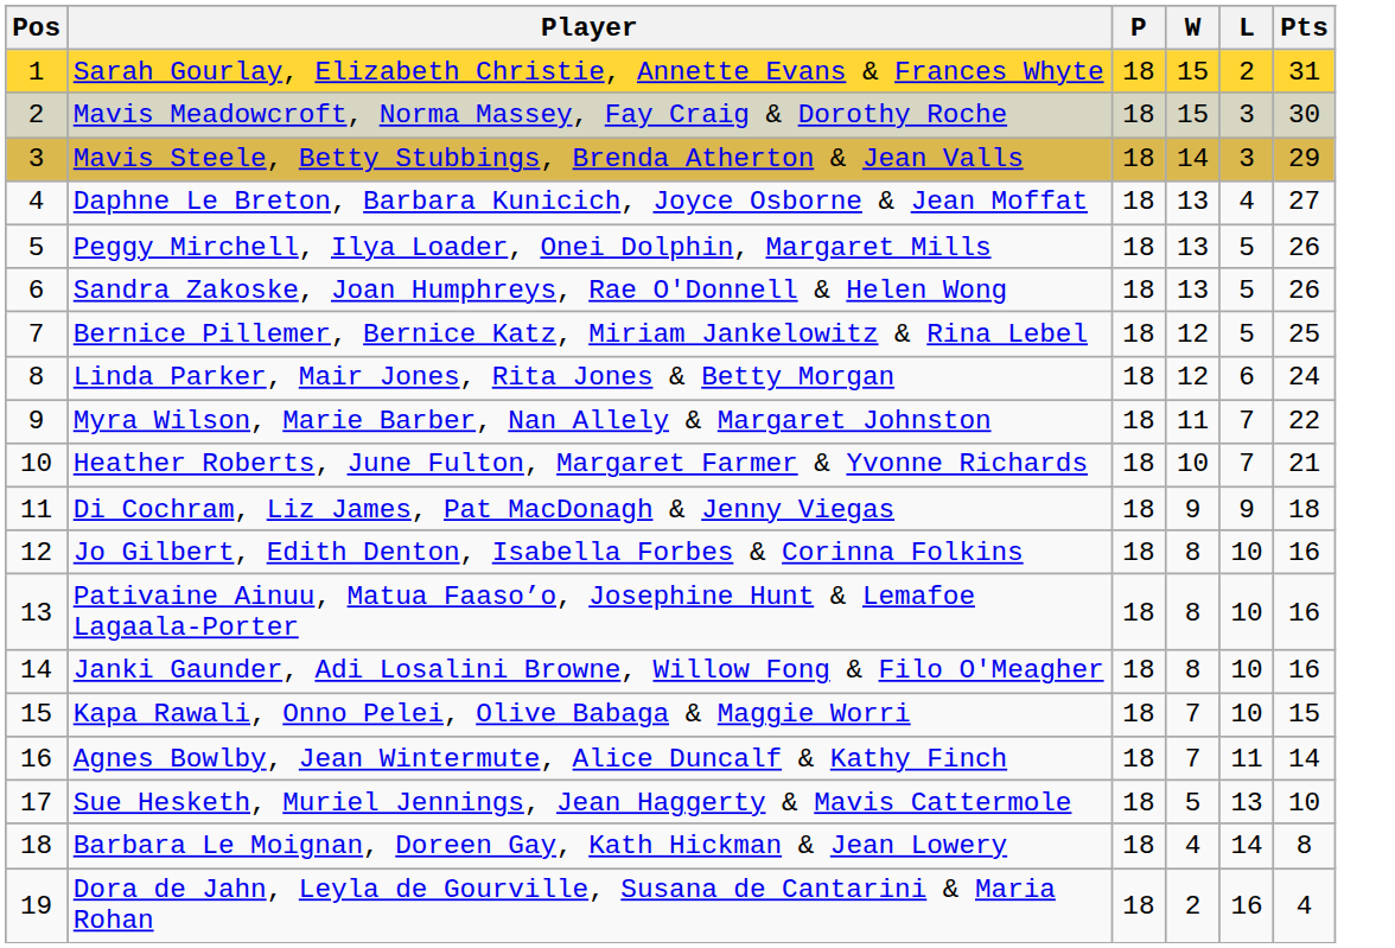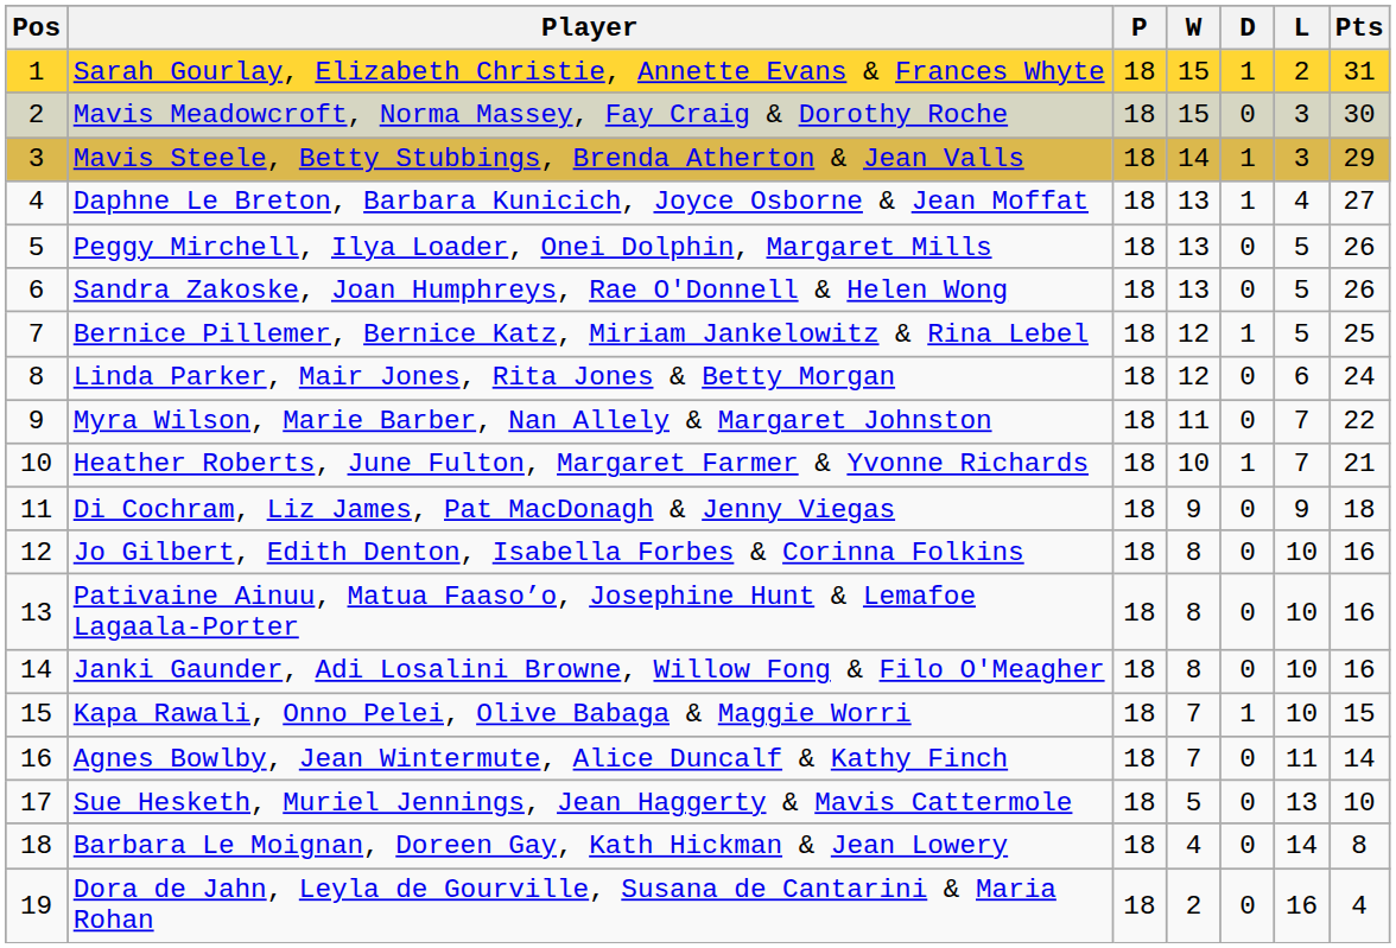+ column: D | 1 | 0 | 1 | 1 | 0 | 0 | 1 | 0 | 0 | 1 | 0 | 0 | 0 | 0 | 1 | 0 | 0 | 0 | 0
